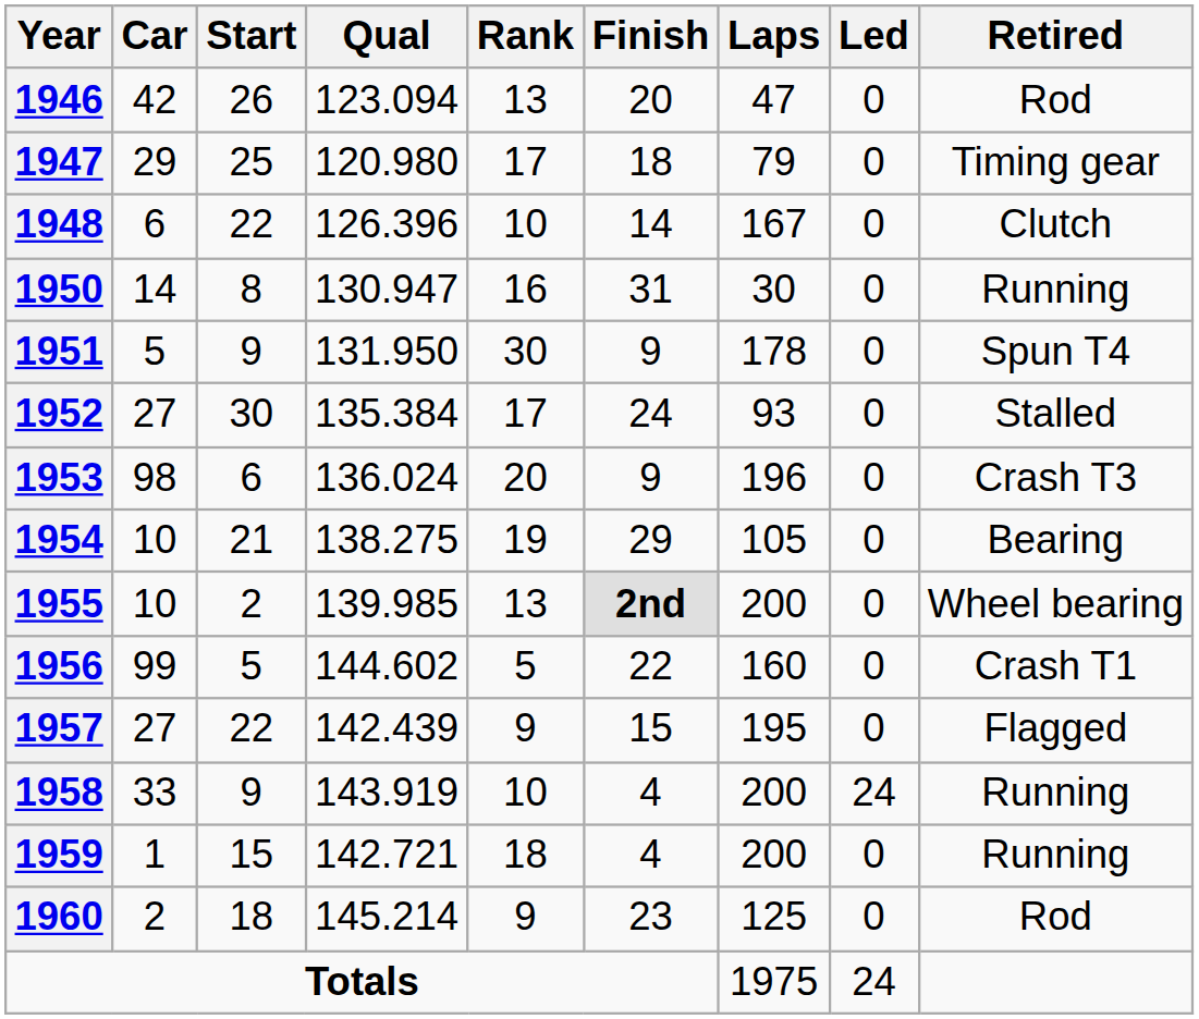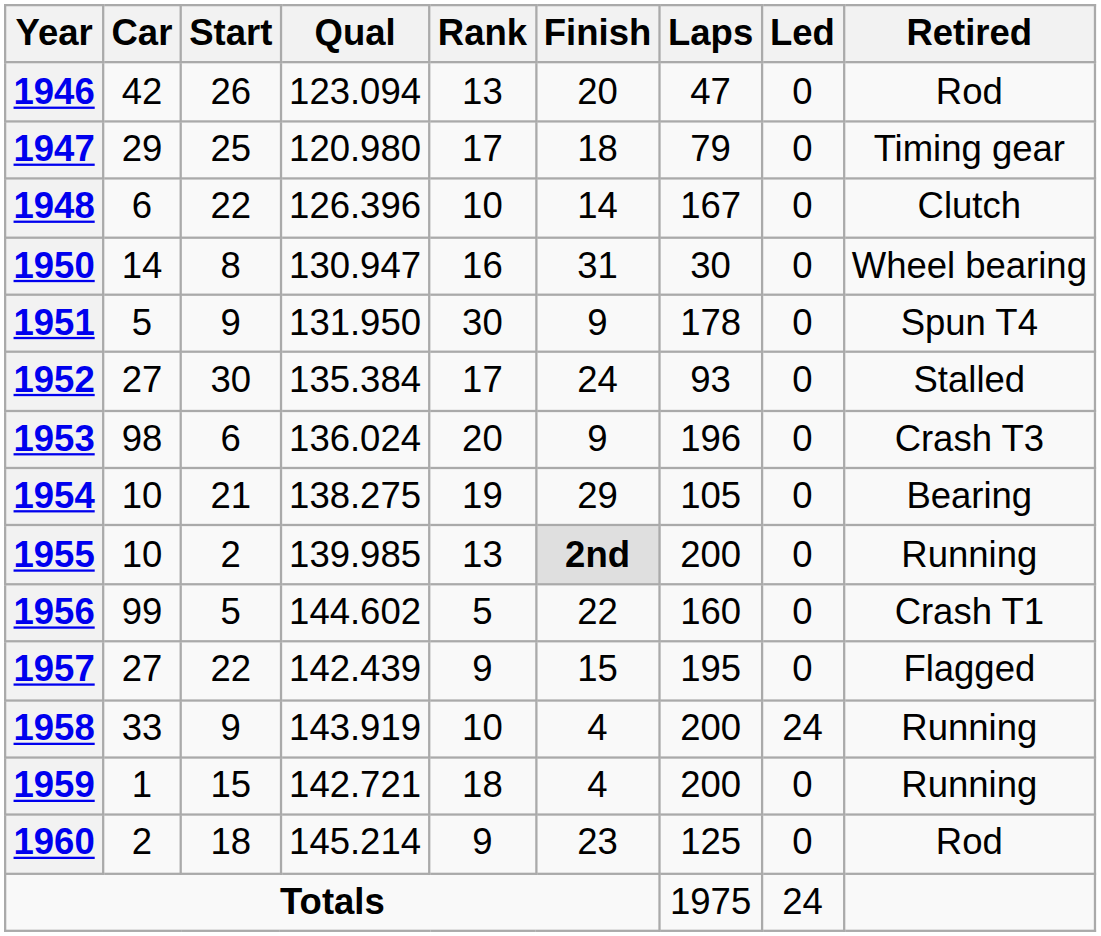1950 | Retired: Running -> Wheel bearing
1955 | Retired: Wheel bearing -> Running
